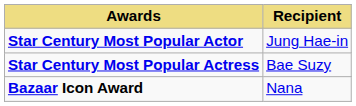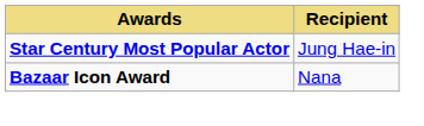- row: Star Century Most Popular Actress | Bae Suzy
